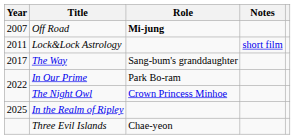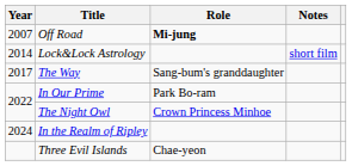Lock&Lock Astrology | Year: 2011 -> 2014
In the Realm of Ripley | Year: 2025 -> 2024
